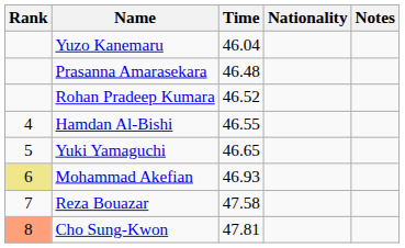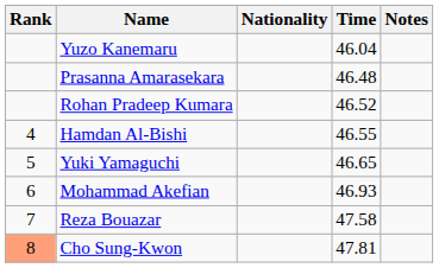columns swapped: Nationality <-> Time
Mohammad Akefian | Rank: khaki background -> no background
